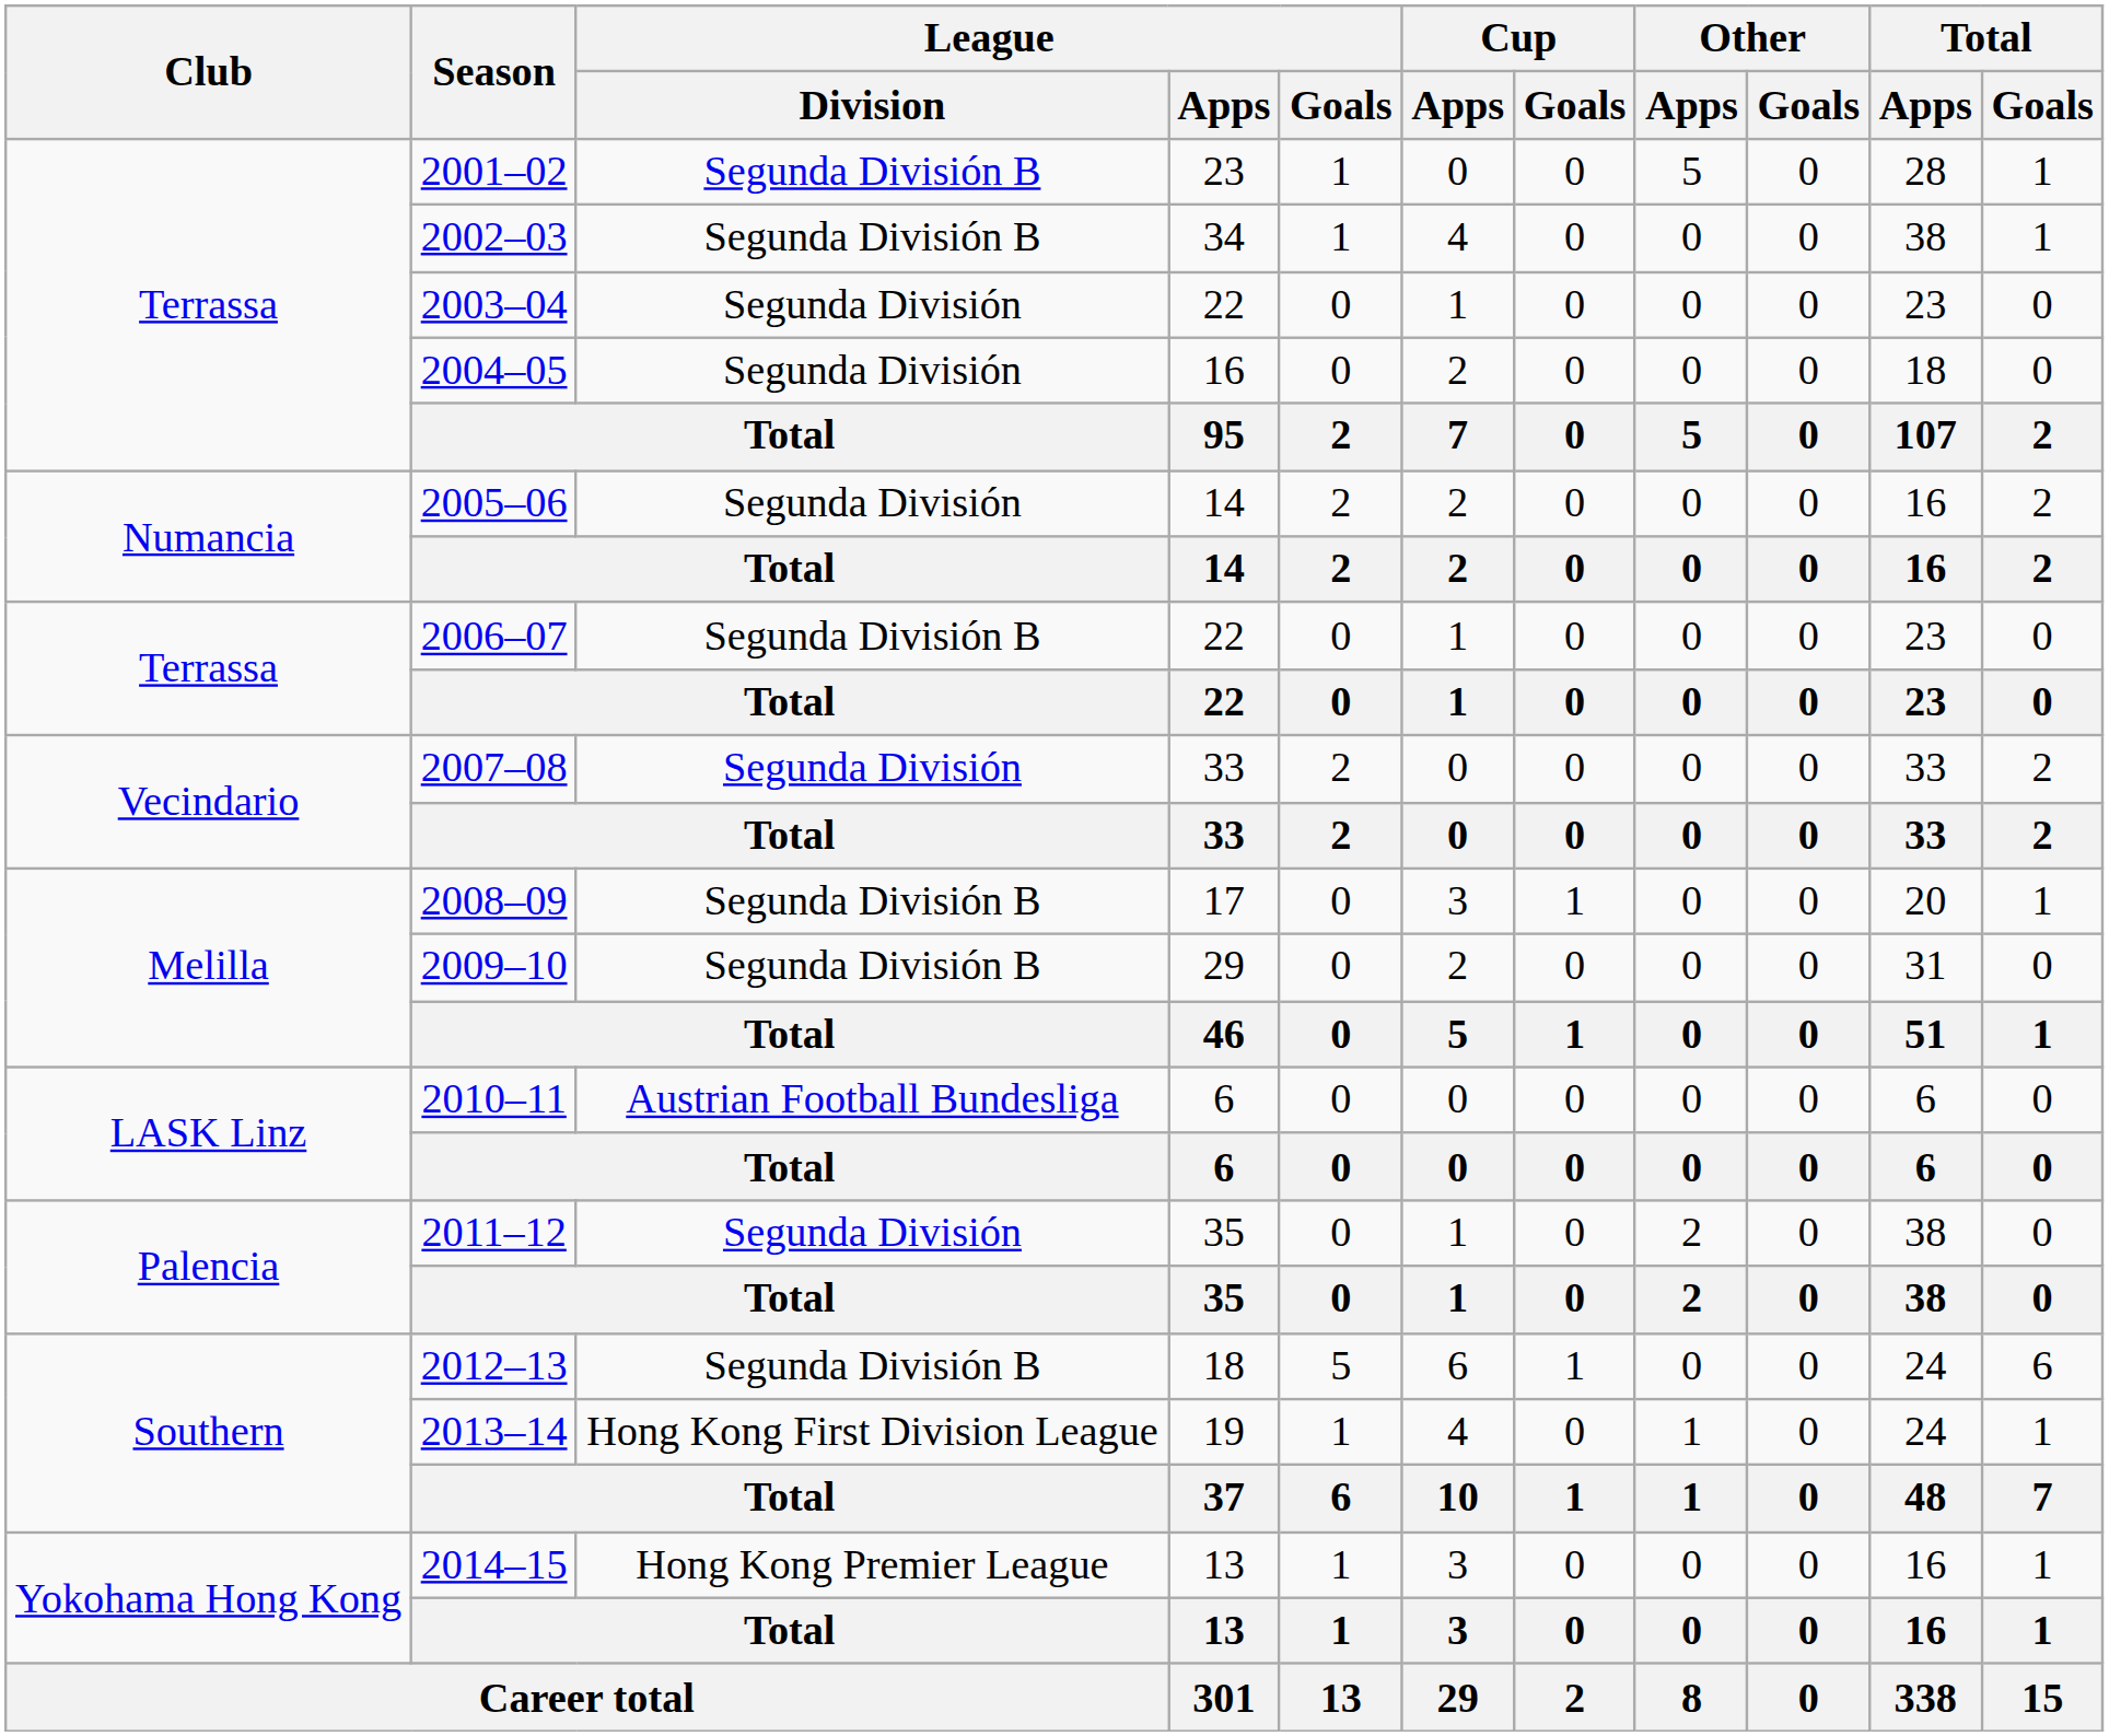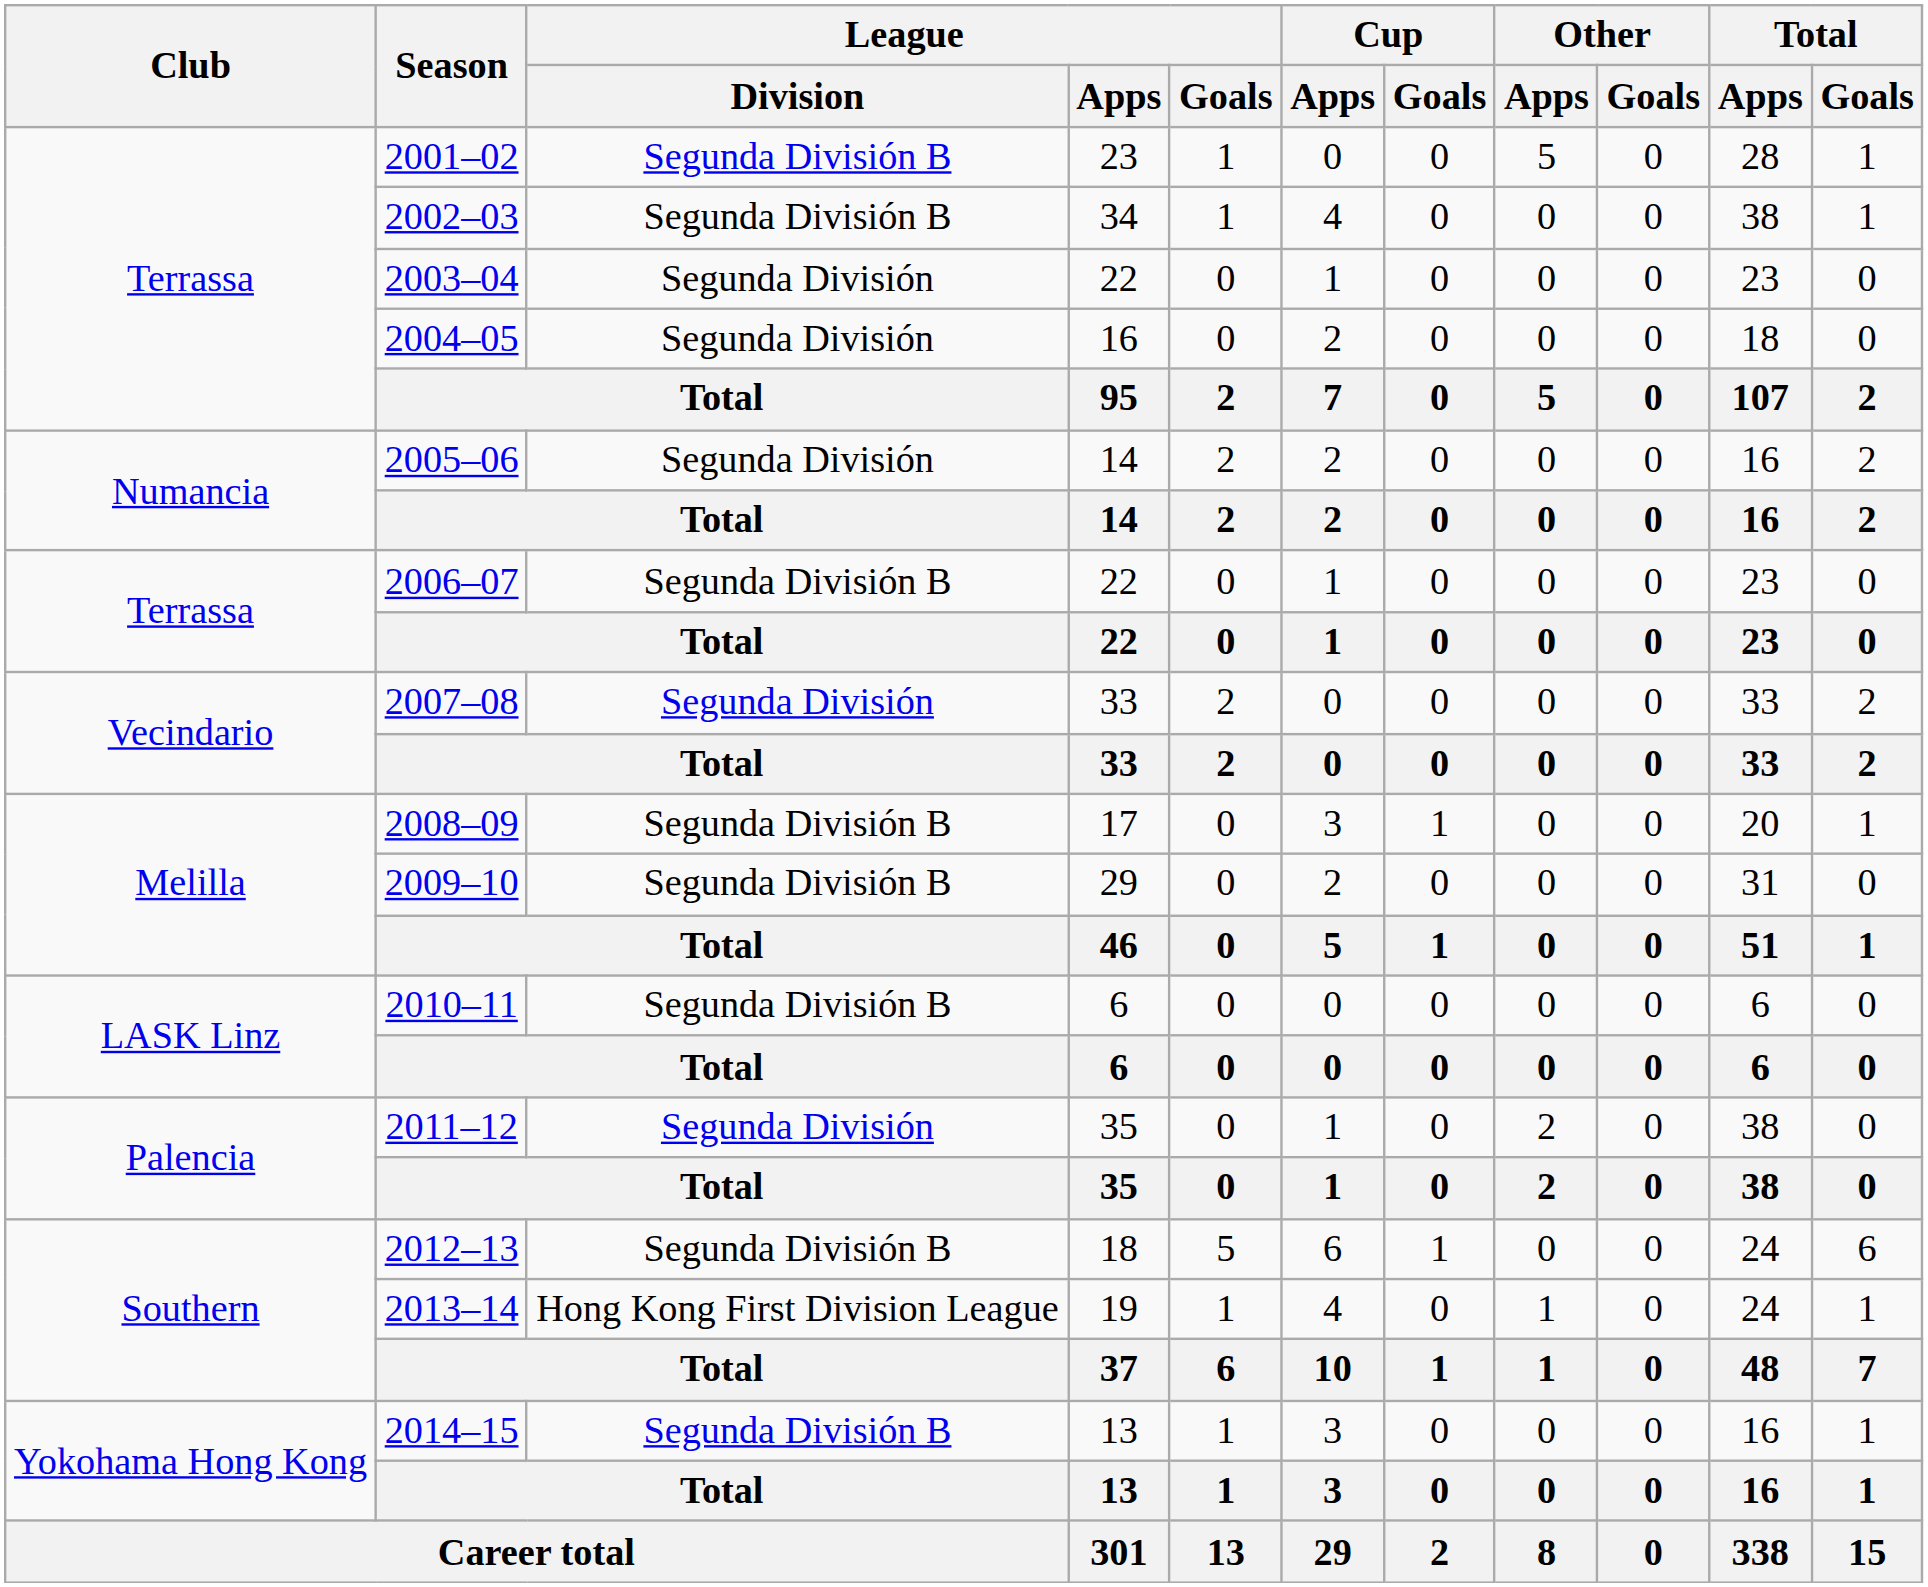2010–11 | League / Division: Austrian Football Bundesliga -> Segunda División B
2014–15 | League / Division: Hong Kong Premier League -> Segunda División B
